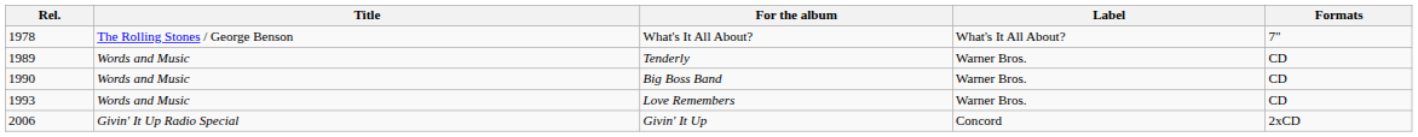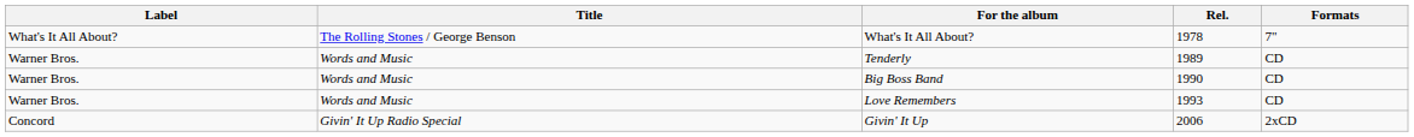columns swapped: Rel. <-> Label
